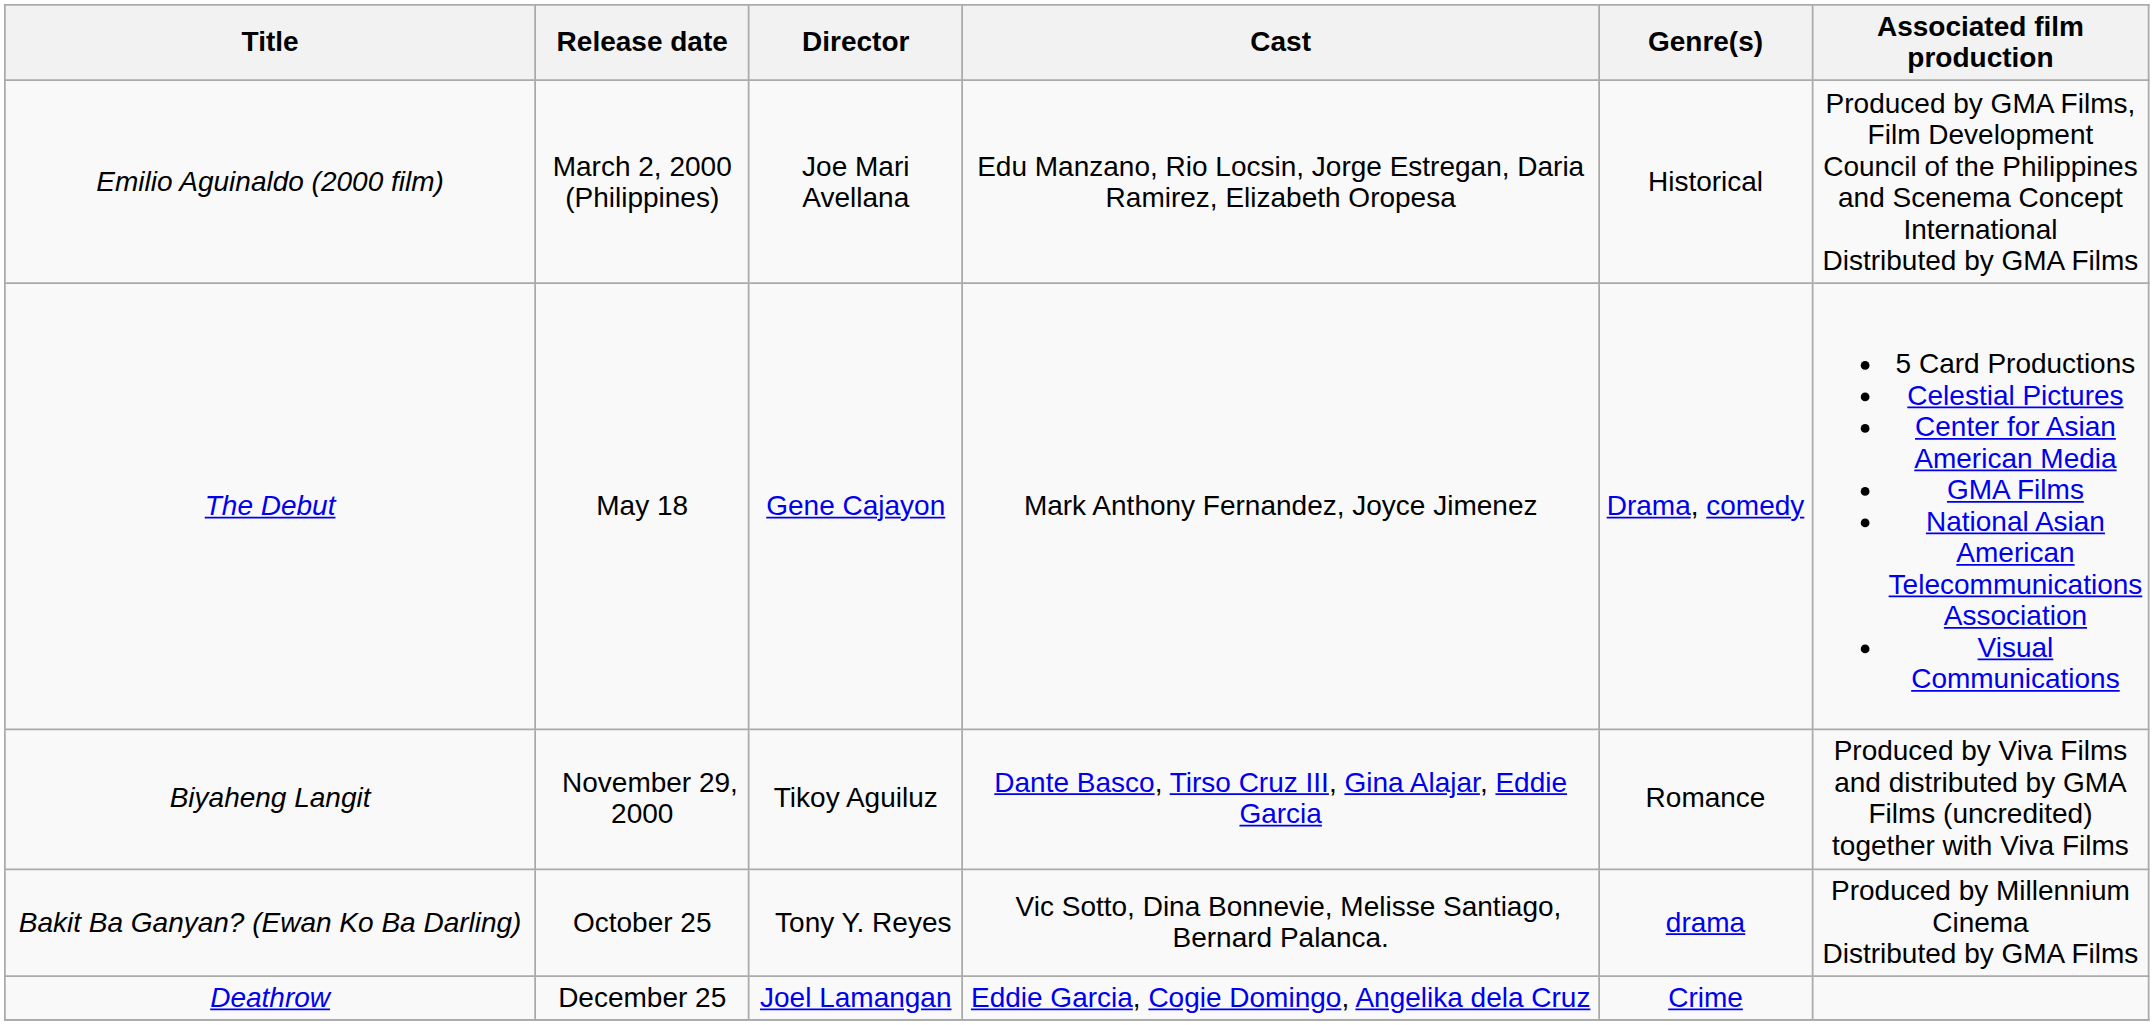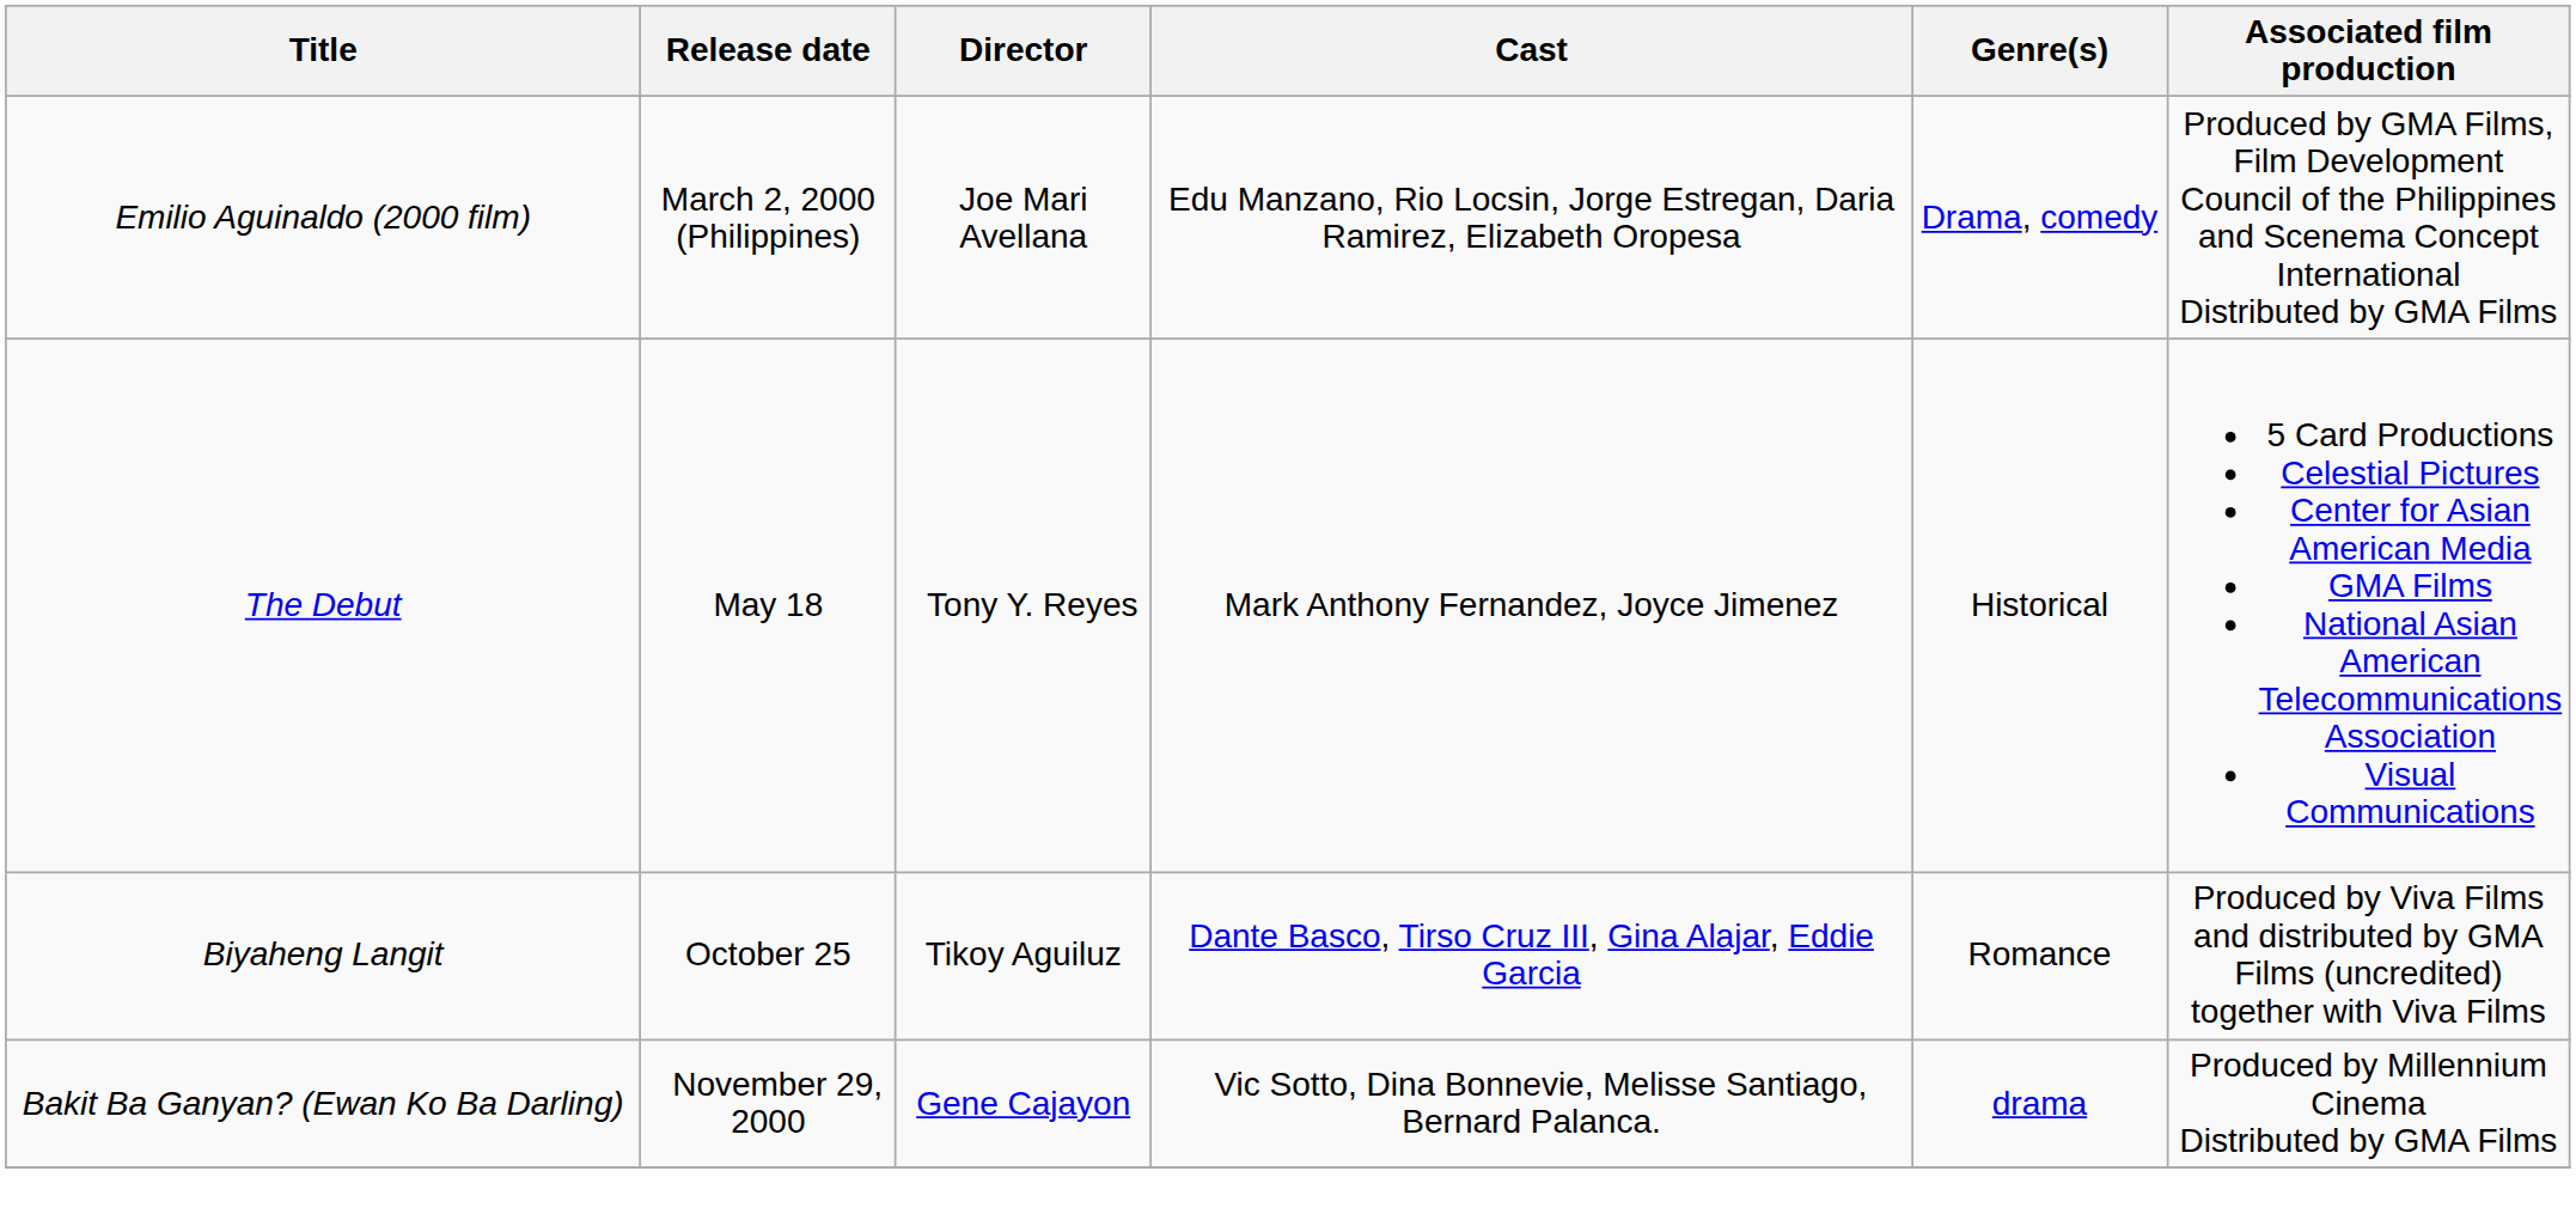Emilio Aguinaldo (2000 film) | Genre(s): Historical -> Drama, comedy
The Debut | Director: Gene Cajayon -> Tony Y. Reyes
The Debut | Genre(s): Drama, comedy -> Historical
Biyaheng Langit | Release date: November 29, 2000 -> October 25
Bakit Ba Ganyan? (Ewan Ko Ba Darling) | Release date: October 25 -> November 29, 2000
Bakit Ba Ganyan? (Ewan Ko Ba Darling) | Director: Tony Y. Reyes -> Gene Cajayon
- row: Deathrow | December 25 | Joel Lamangan | Eddie Garcia, Cogie Domingo, Angelika dela Cruz | Crime
